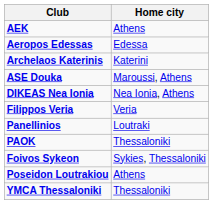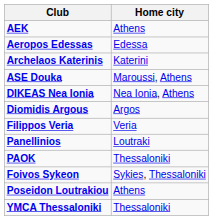+ row: Diomidis Argous | Argos
